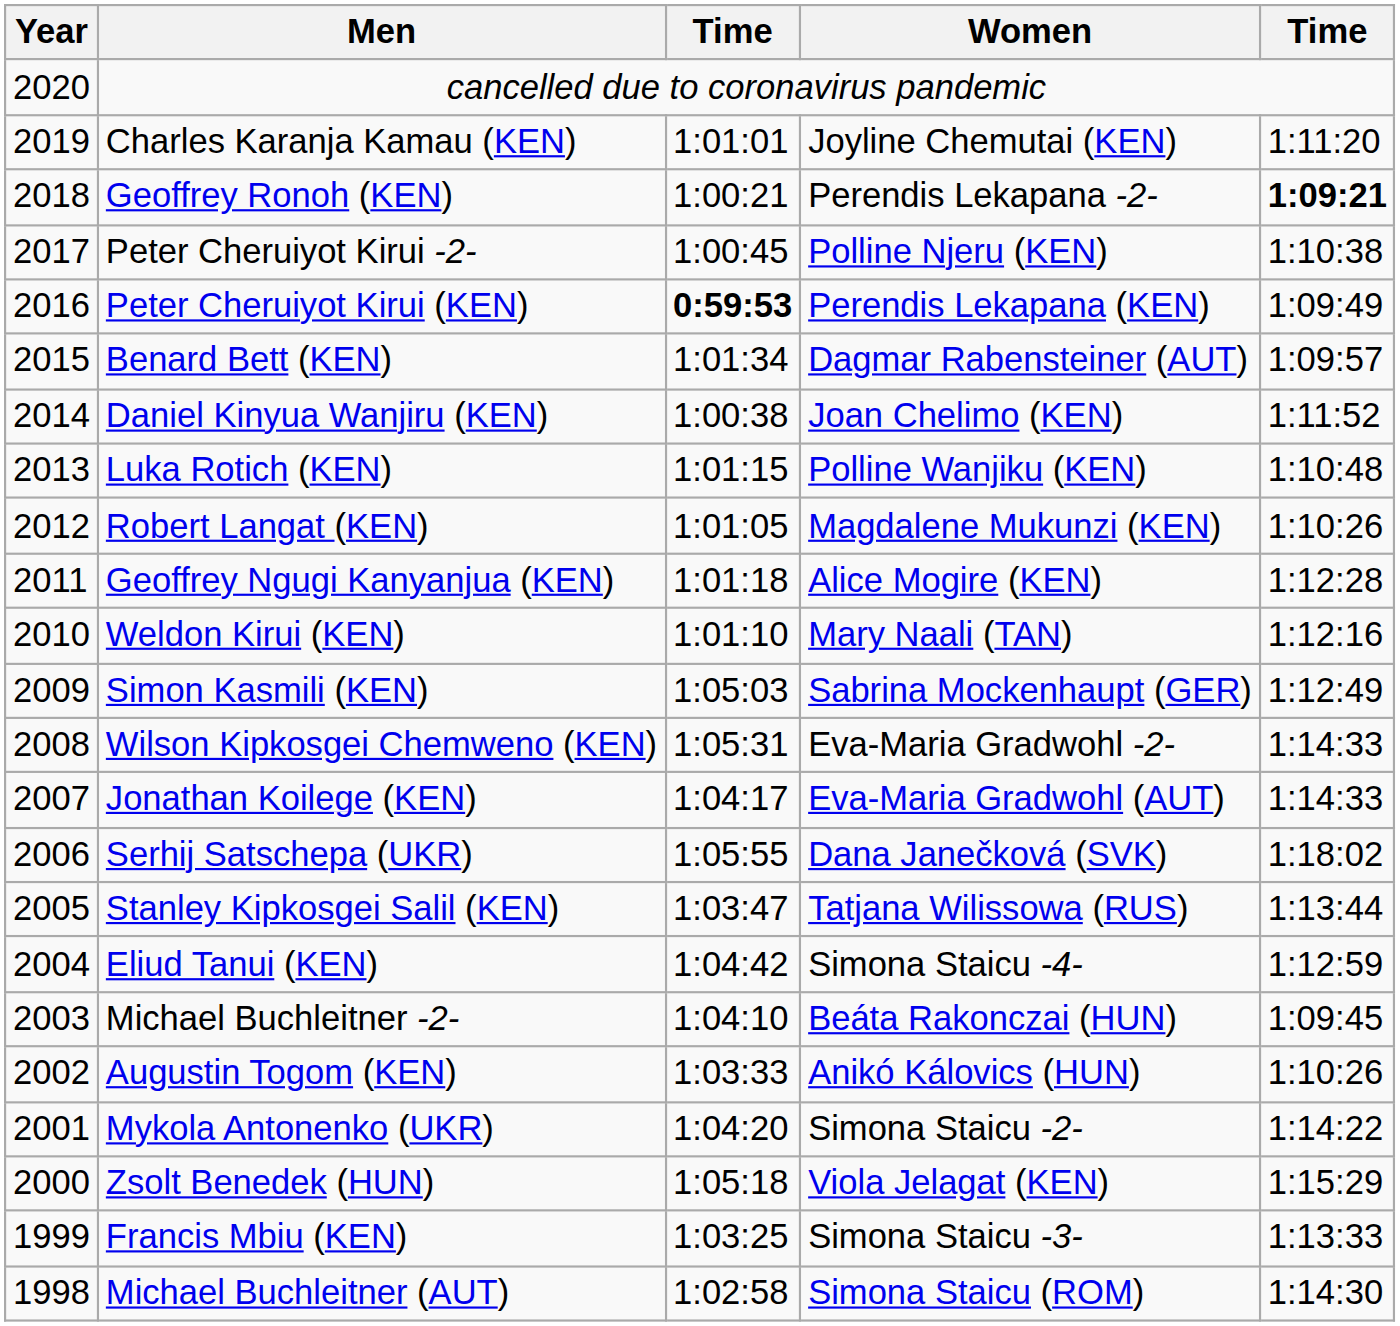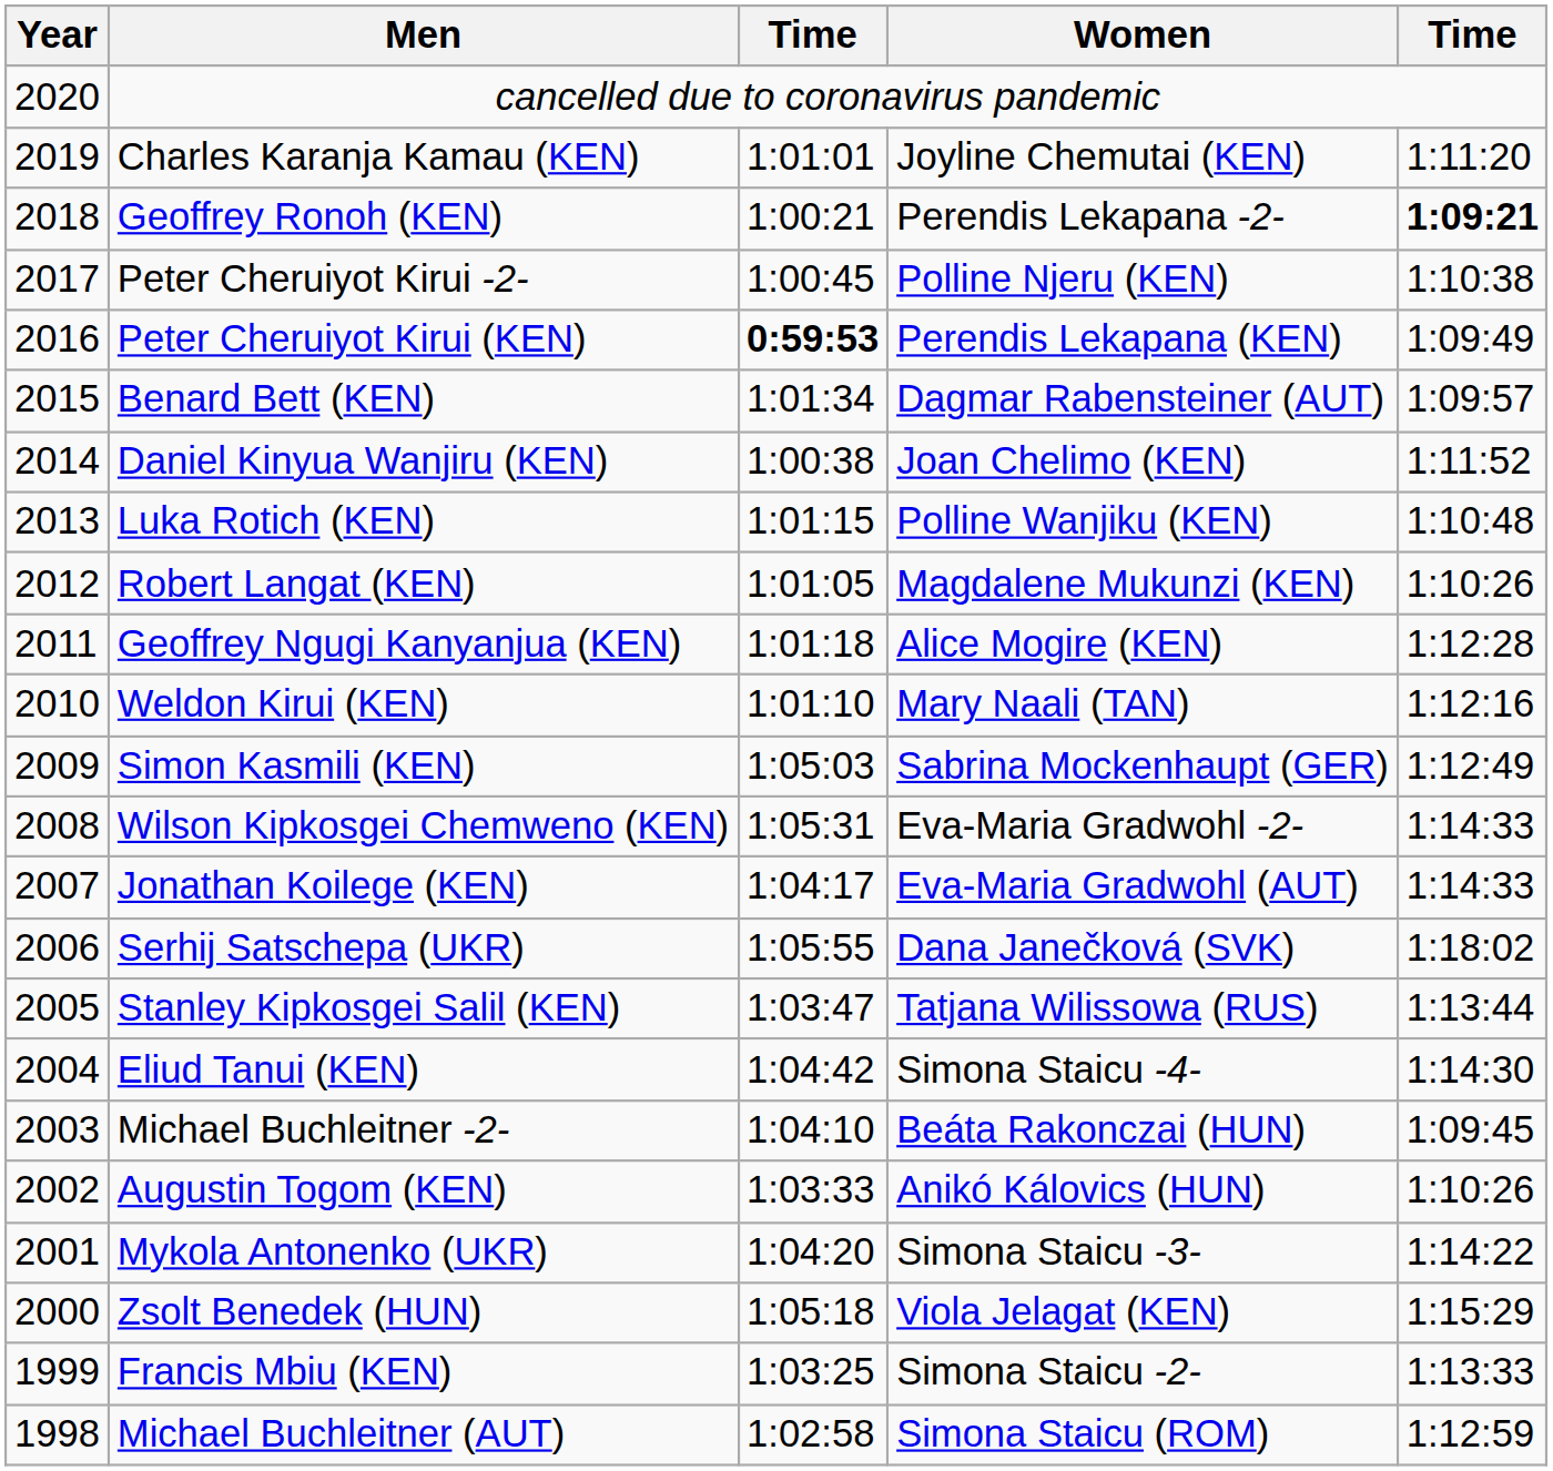Eliud Tanui (KEN) | column 5: 1:12:59 -> 1:14:30
Mykola Antonenko (UKR) | Women: Simona Staicu -2- -> Simona Staicu -3-
Francis Mbiu (KEN) | Women: Simona Staicu -3- -> Simona Staicu -2-
Michael Buchleitner (AUT) | column 5: 1:14:30 -> 1:12:59
